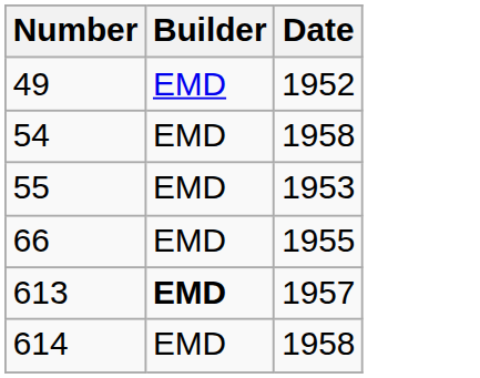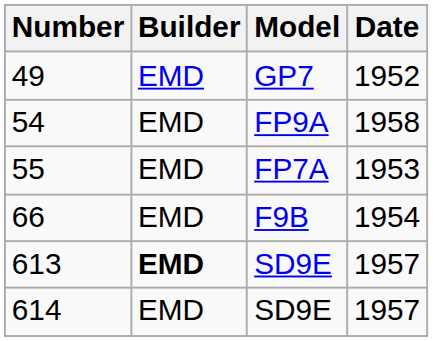+ column: Model | GP7 | FP9A | FP7A | F9B | SD9E | SD9E
66 | Date: 1955 -> 1954
614 | Date: 1958 -> 1957
